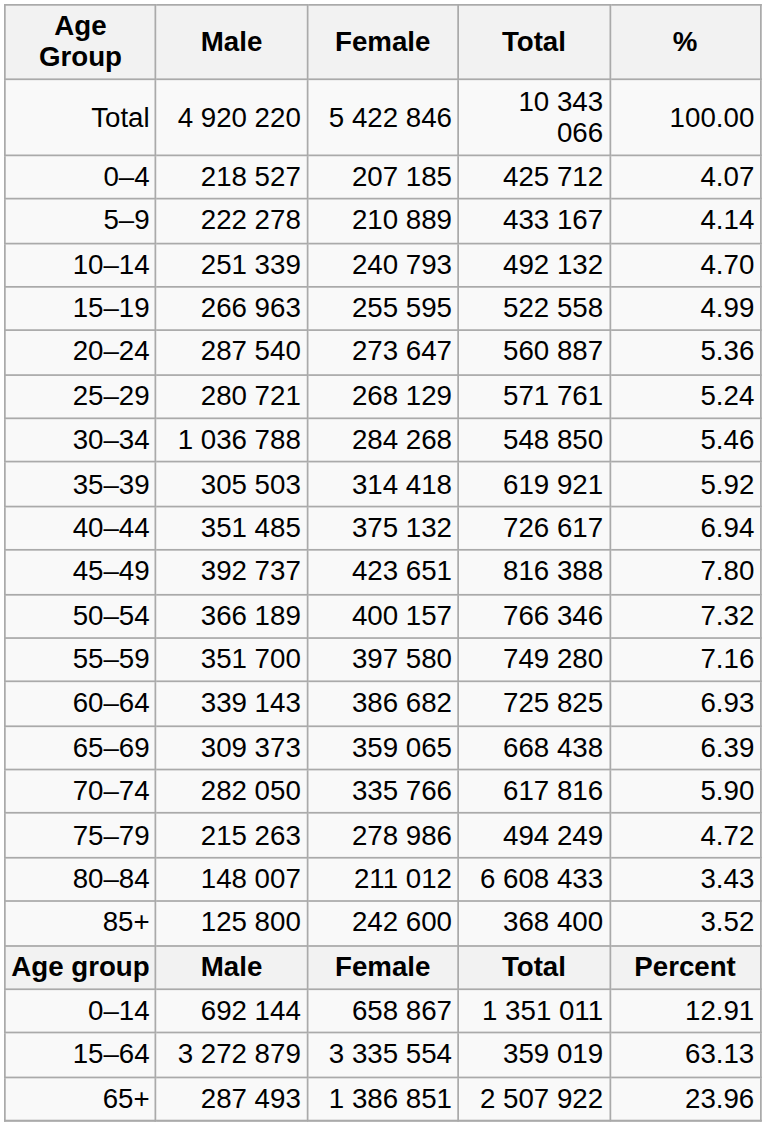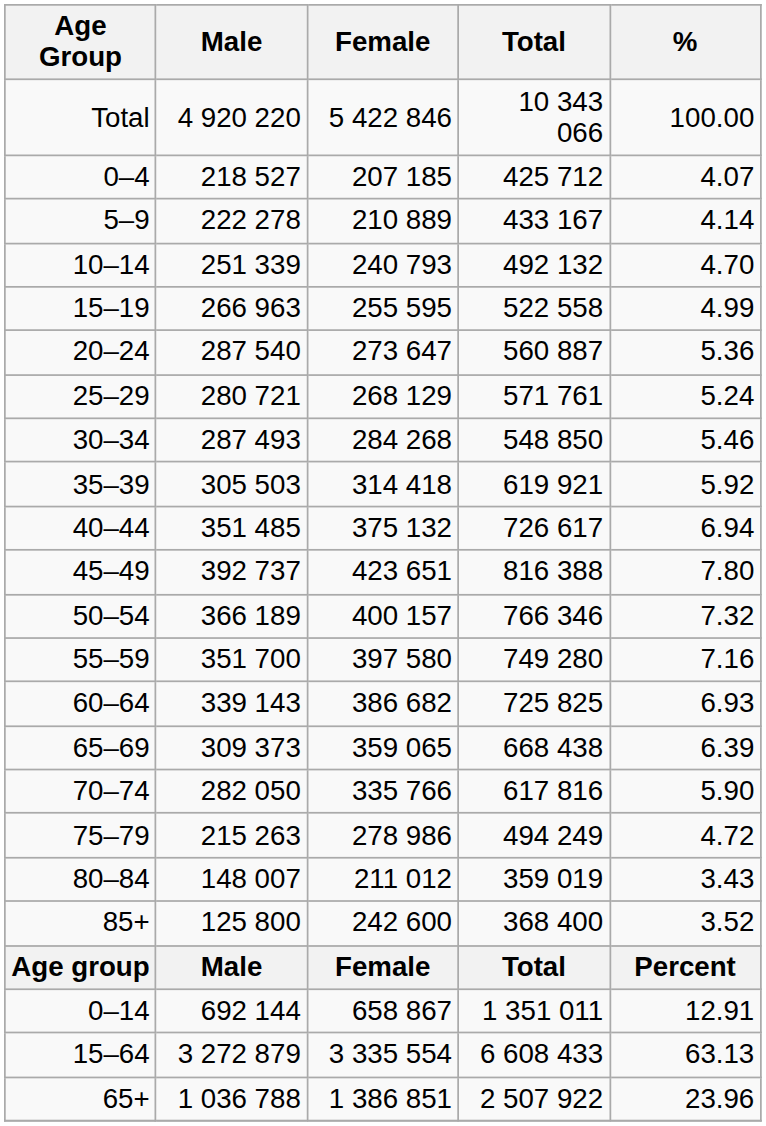30–34 | Male: 1 036 788 -> 287 493
80–84 | Total: 6 608 433 -> 359 019
15–64 | Total: 359 019 -> 6 608 433
65+ | Male: 287 493 -> 1 036 788
